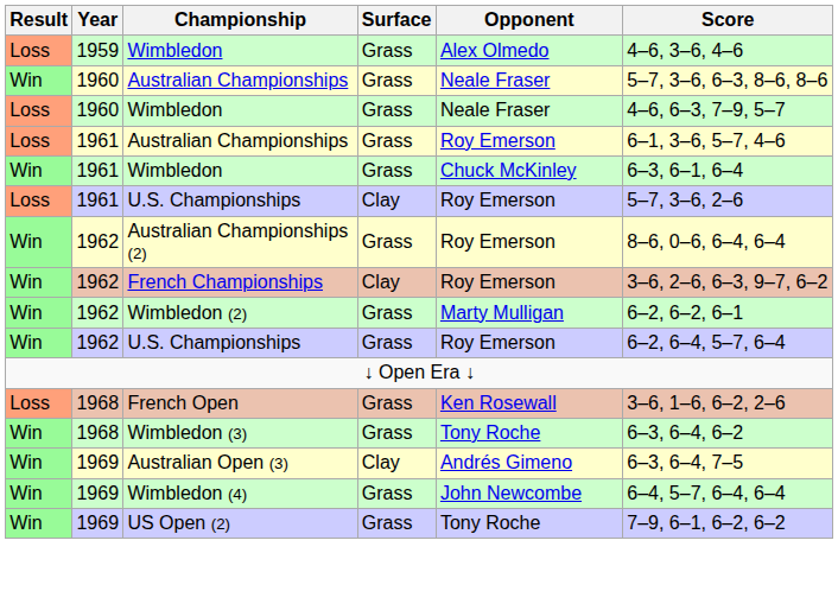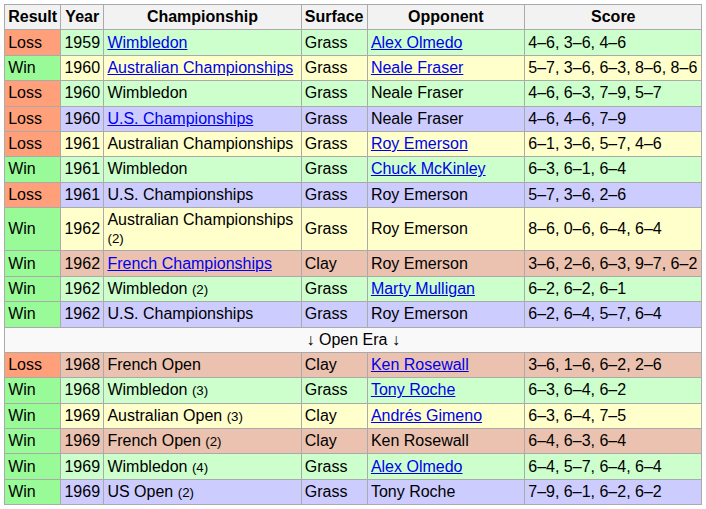+ row: Loss | 1960 | U.S. Championships | Grass | Neale Fraser | 4–6, 4–6, 7–9
1961 / U.S. Championships | Surface: Clay -> Grass
French Open | Surface: Grass -> Clay
+ row: Win | 1969 | French Open (2) | Clay | Ken Rosewall | 6–4, 6–3, 6–4
Wimbledon (4) | Opponent: John Newcombe -> Alex Olmedo
